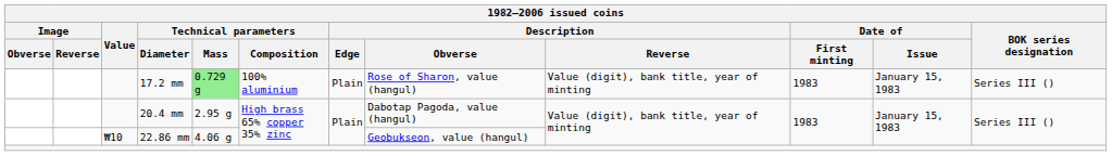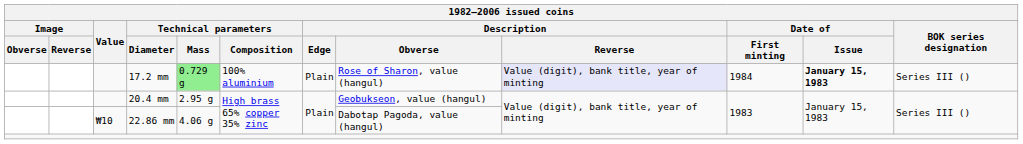17.2 mm | Description / Reverse: no background -> lavender background
17.2 mm | Date of / First minting: 1983 -> 1984
17.2 mm | Date of / Issue: normal -> bold
20.4 mm | Description / Obverse: Dabotap Pagoda, value (hangul) -> Geobukseon, value (hangul)
22.86 mm | Description / Obverse: Geobukseon, value (hangul) -> Dabotap Pagoda, value (hangul)
